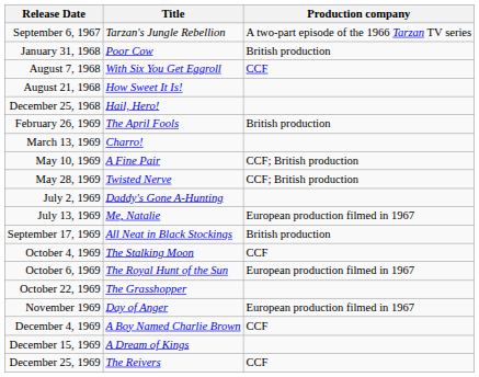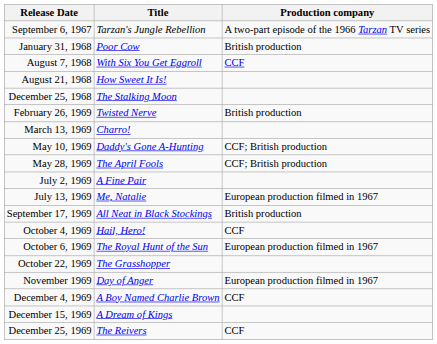December 25, 1968 | Title: Hail, Hero! -> The Stalking Moon
February 26, 1969 | Title: The April Fools -> Twisted Nerve
May 10, 1969 | Title: A Fine Pair -> Daddy's Gone A-Hunting
May 28, 1969 | Title: Twisted Nerve -> The April Fools
July 2, 1969 | Title: Daddy's Gone A-Hunting -> A Fine Pair
October 4, 1969 | Title: The Stalking Moon -> Hail, Hero!
